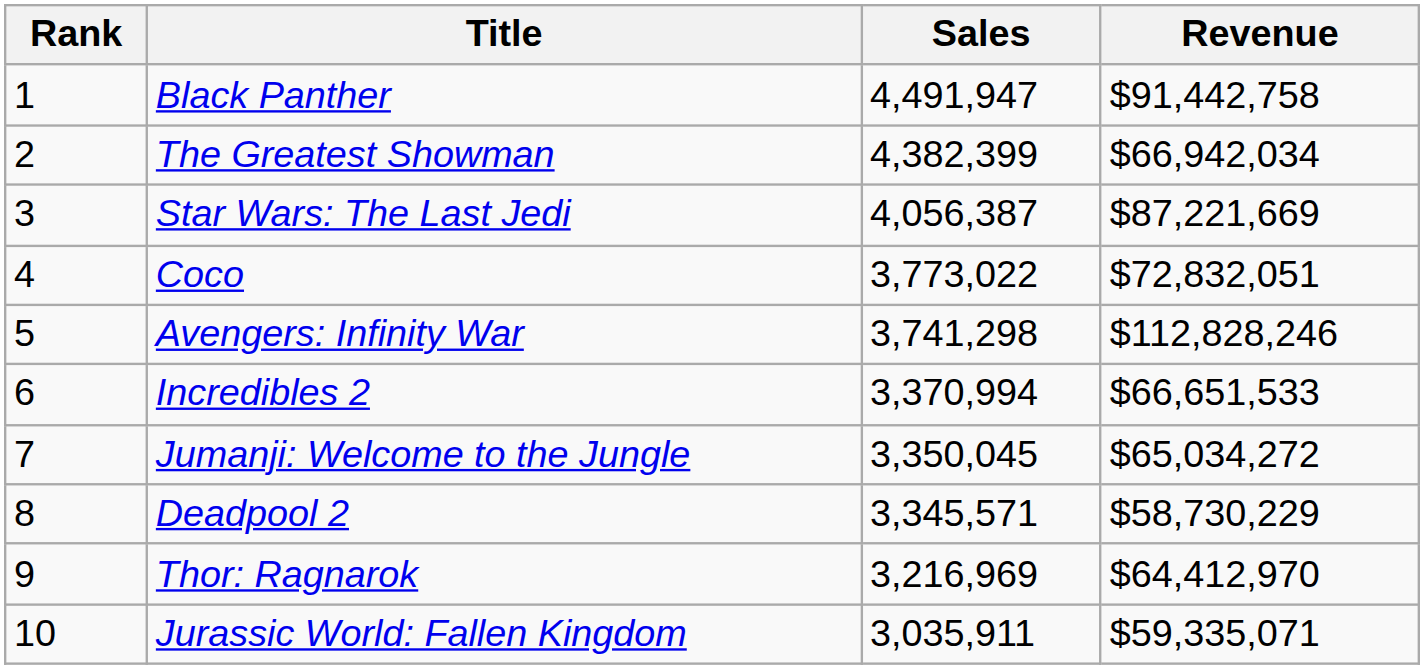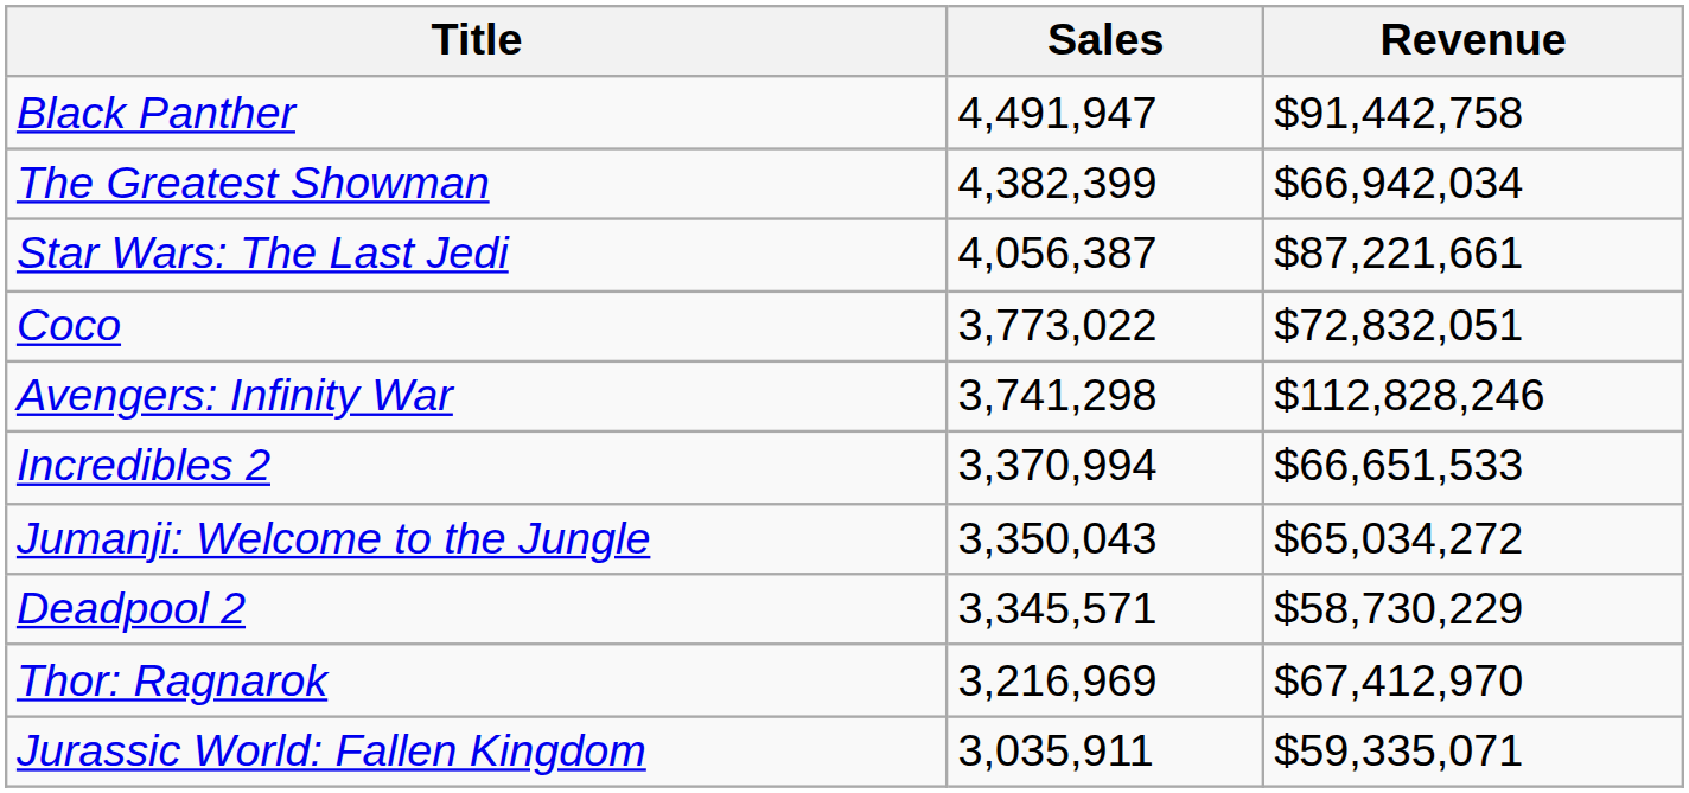- column: Rank | 1 | 2 | 3 | 4 | 5 | 6 | 7 | 8 | 9 | 10
Star Wars: The Last Jedi | Revenue: $87,221,669 -> $87,221,661
Jumanji: Welcome to the Jungle | Sales: 3,350,045 -> 3,350,043
Thor: Ragnarok | Revenue: $64,412,970 -> $67,412,970
